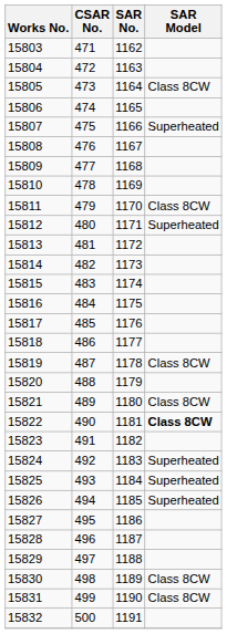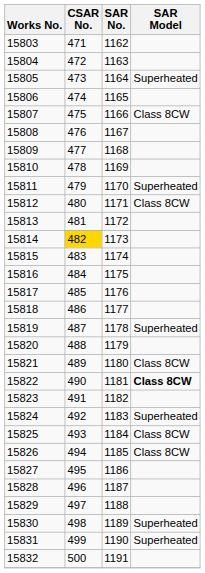15805 | SAR Model: Class 8CW -> Superheated
15807 | SAR Model: Superheated -> Class 8CW
15811 | SAR Model: Class 8CW -> Superheated
15812 | SAR Model: Superheated -> Class 8CW
15814 | CSAR No.: no background -> gold background
15819 | SAR Model: Class 8CW -> Superheated
15825 | SAR Model: Superheated -> Class 8CW
15826 | SAR Model: Superheated -> Class 8CW
15830 | SAR Model: Class 8CW -> Superheated
15831 | SAR Model: Class 8CW -> Superheated
